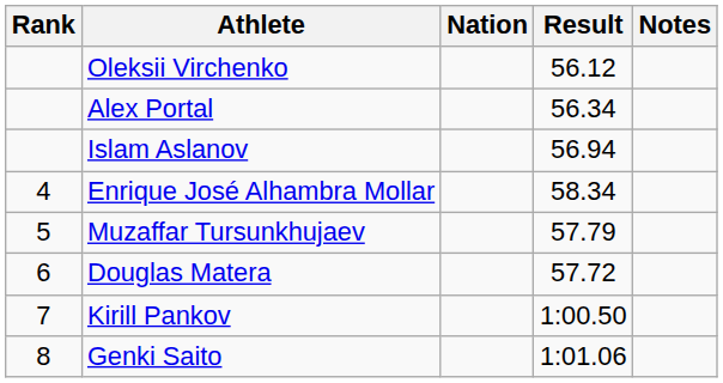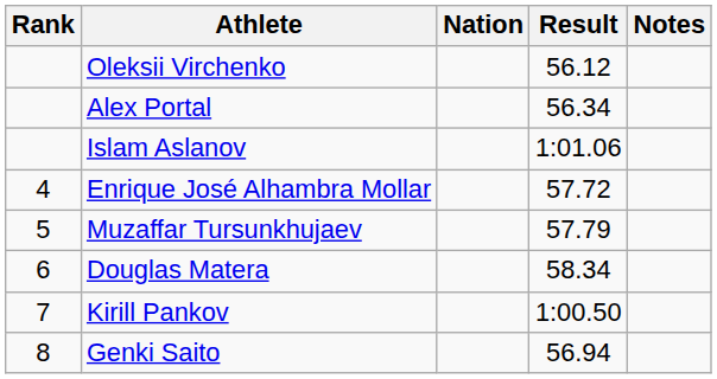Islam Aslanov | Result: 56.94 -> 1:01.06
Enrique José Alhambra Mollar | Result: 58.34 -> 57.72
Douglas Matera | Result: 57.72 -> 58.34
Genki Saito | Result: 1:01.06 -> 56.94
